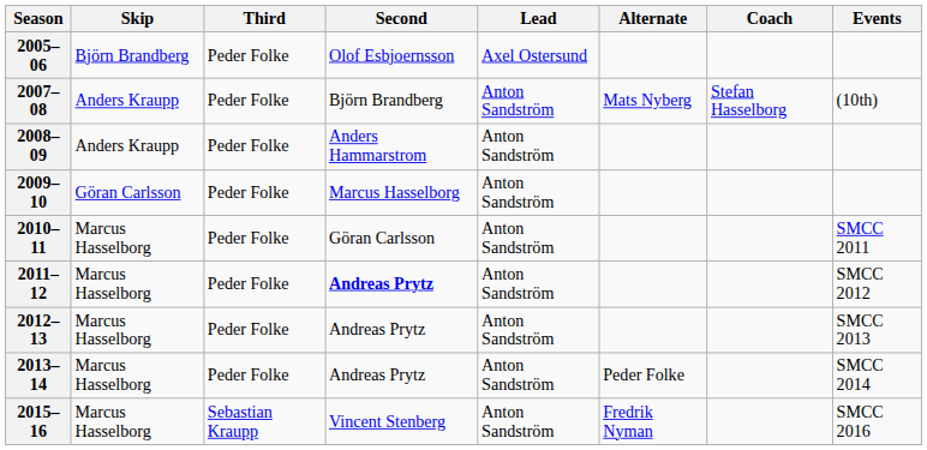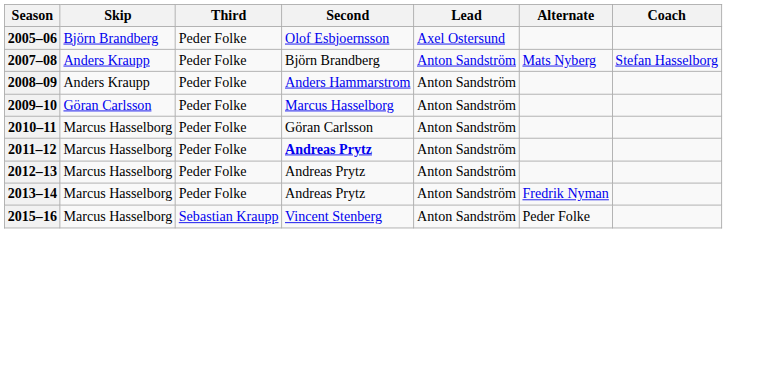- column: Events | (10th) | SMCC 2011 | SMCC 2012 | SMCC 2013 | SMCC 2014 | SMCC 2016
2013–14 | Alternate: Peder Folke -> Fredrik Nyman
2015–16 | Alternate: Fredrik Nyman -> Peder Folke
